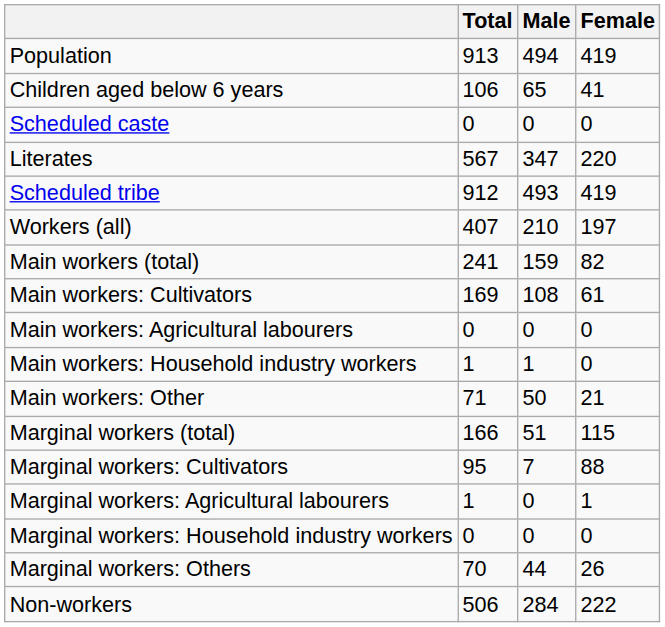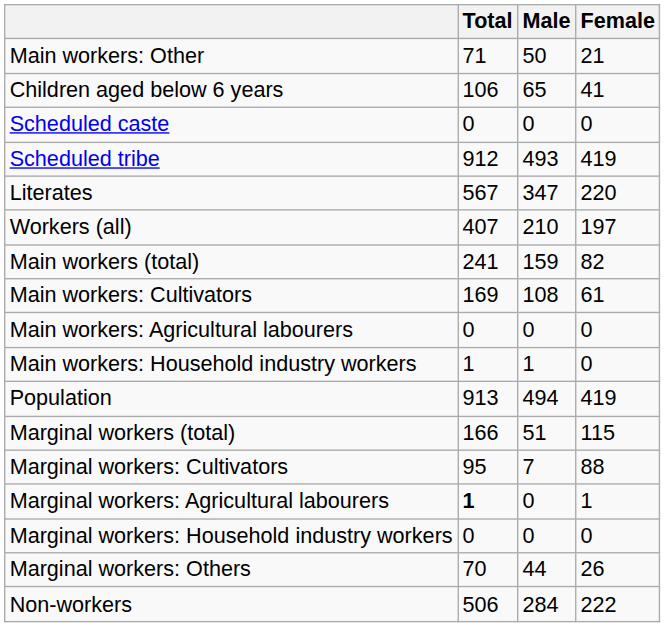rows swapped: Population <-> Main workers: Other
rows swapped: Scheduled tribe <-> Literates
Marginal workers: Agricultural labourers | Total: normal -> bold
